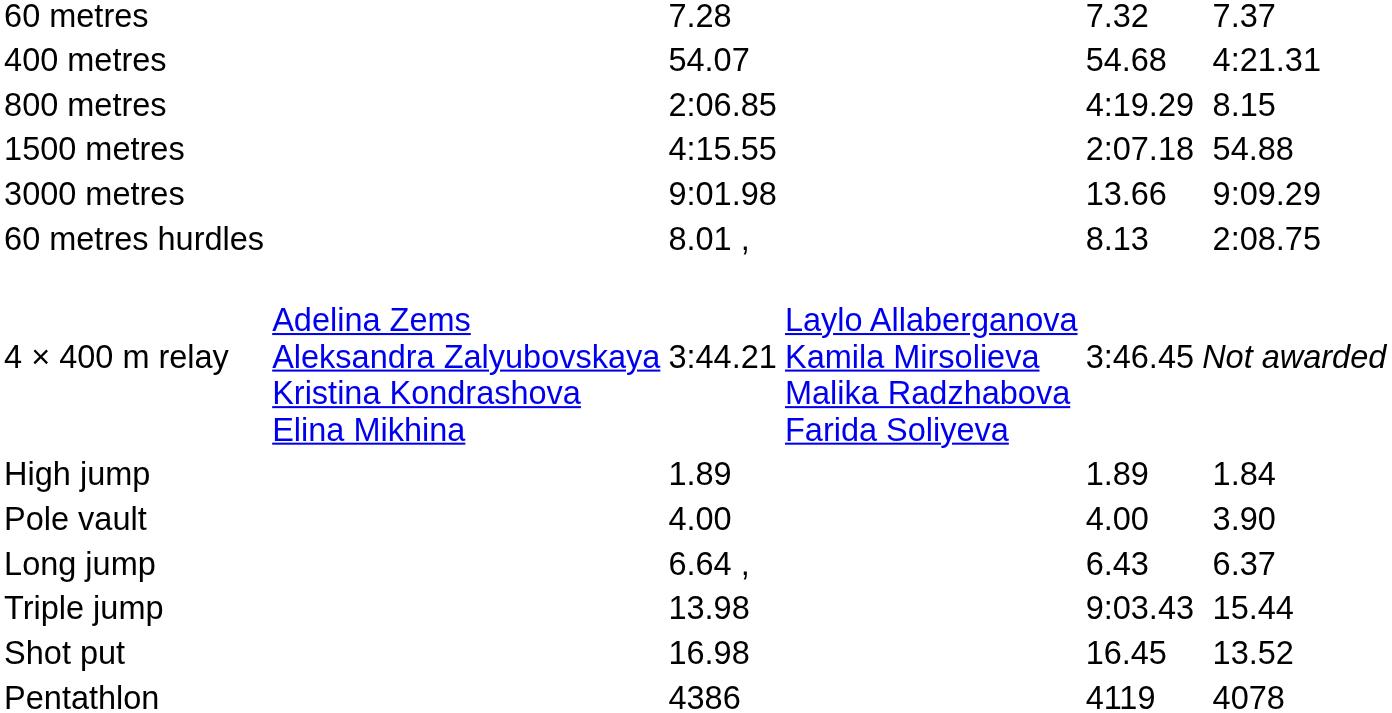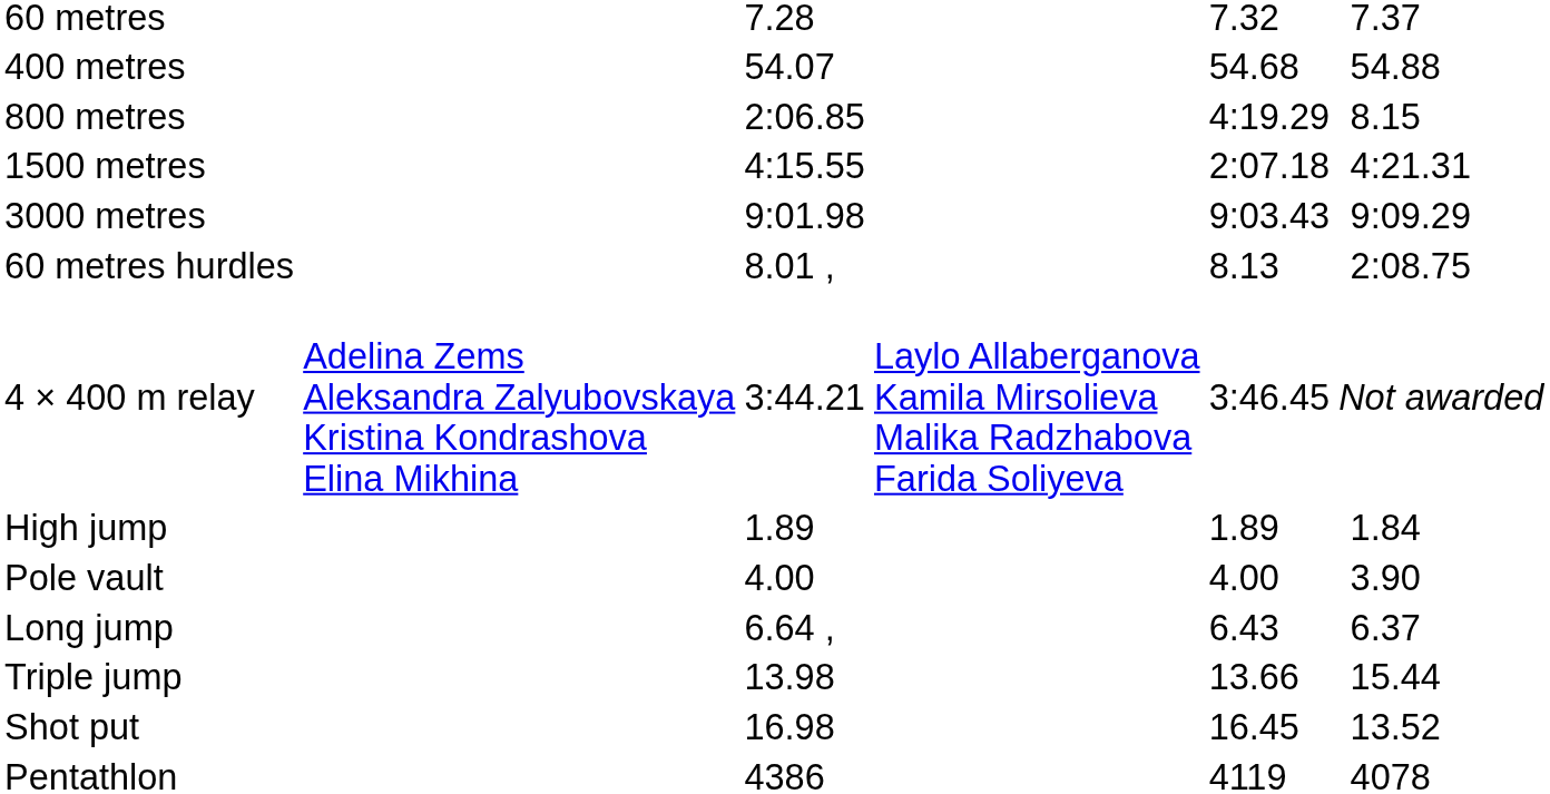400 metres | column 7: 4:21.31 -> 54.88
1500 metres | column 7: 54.88 -> 4:21.31
3000 metres | column 5: 13.66 -> 9:03.43
Triple jump | column 5: 9:03.43 -> 13.66
